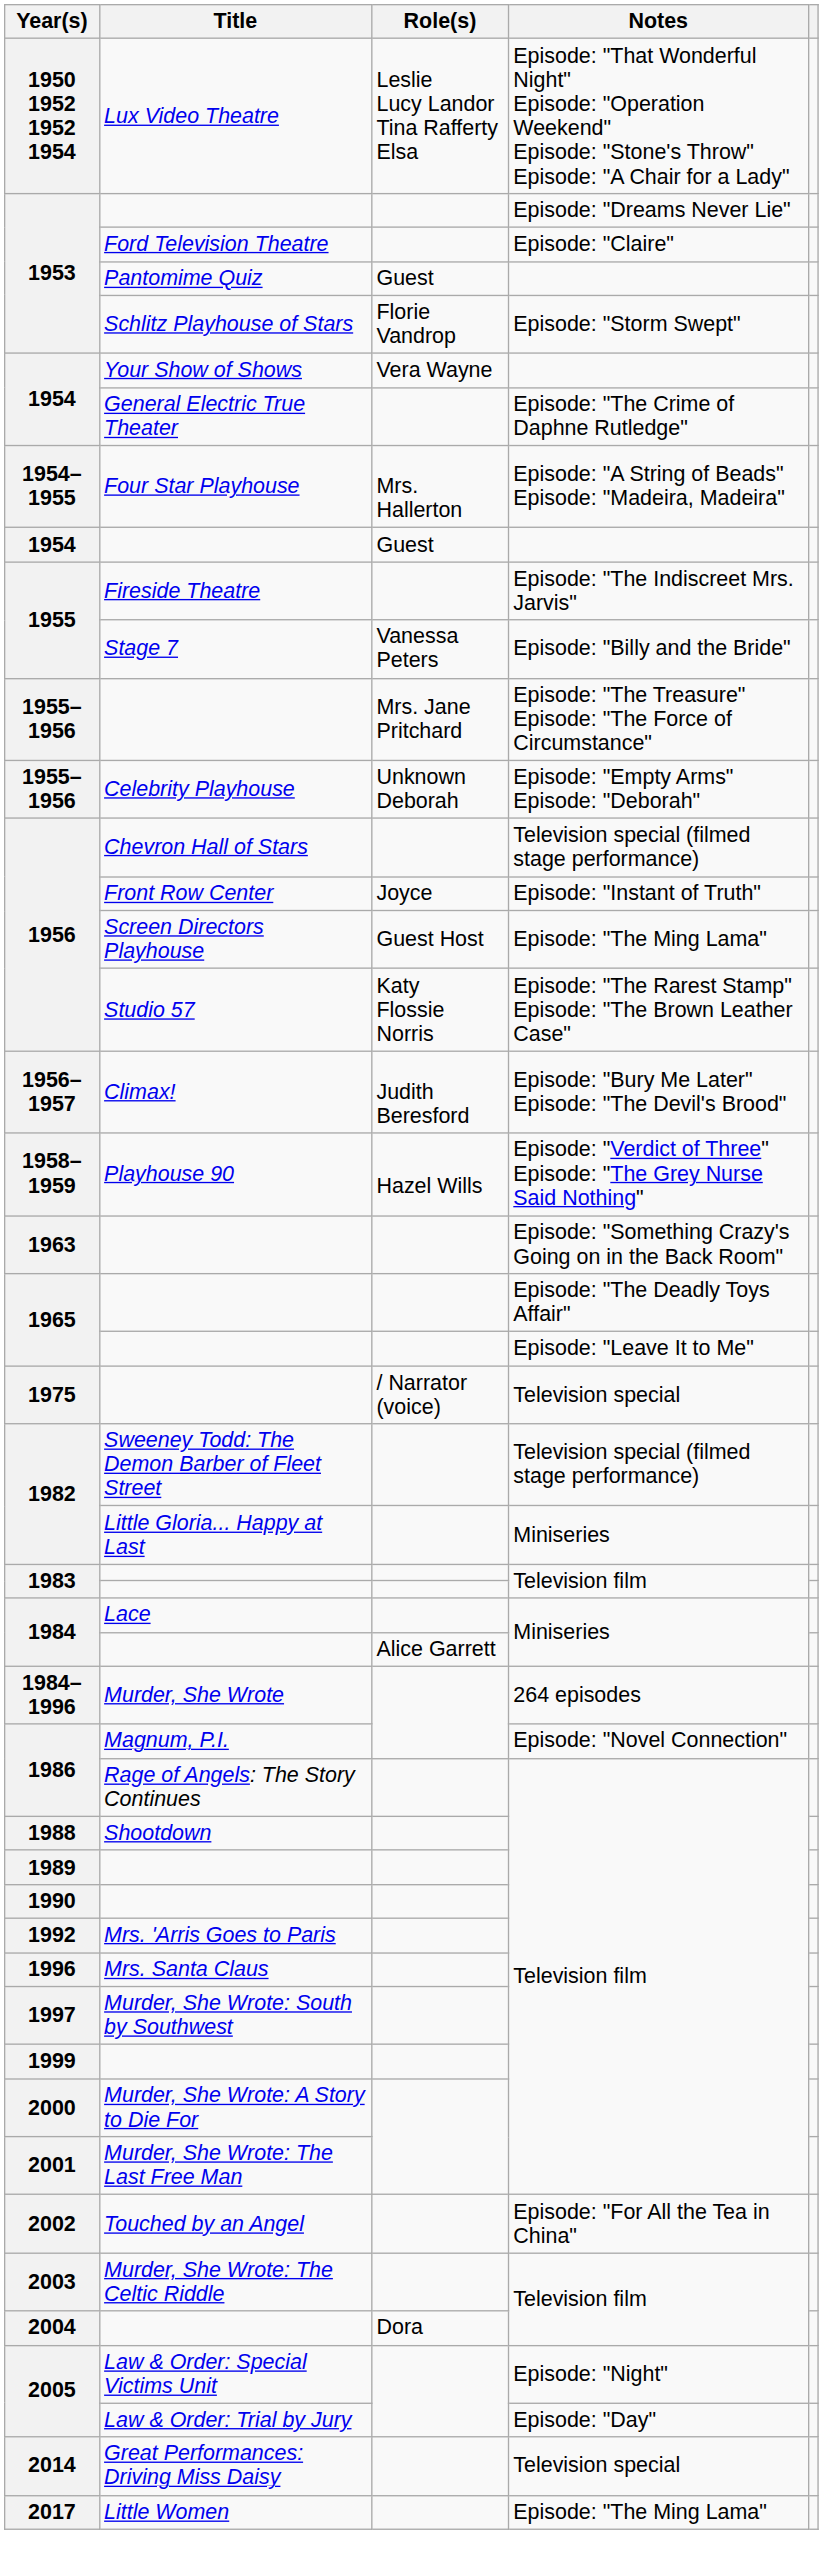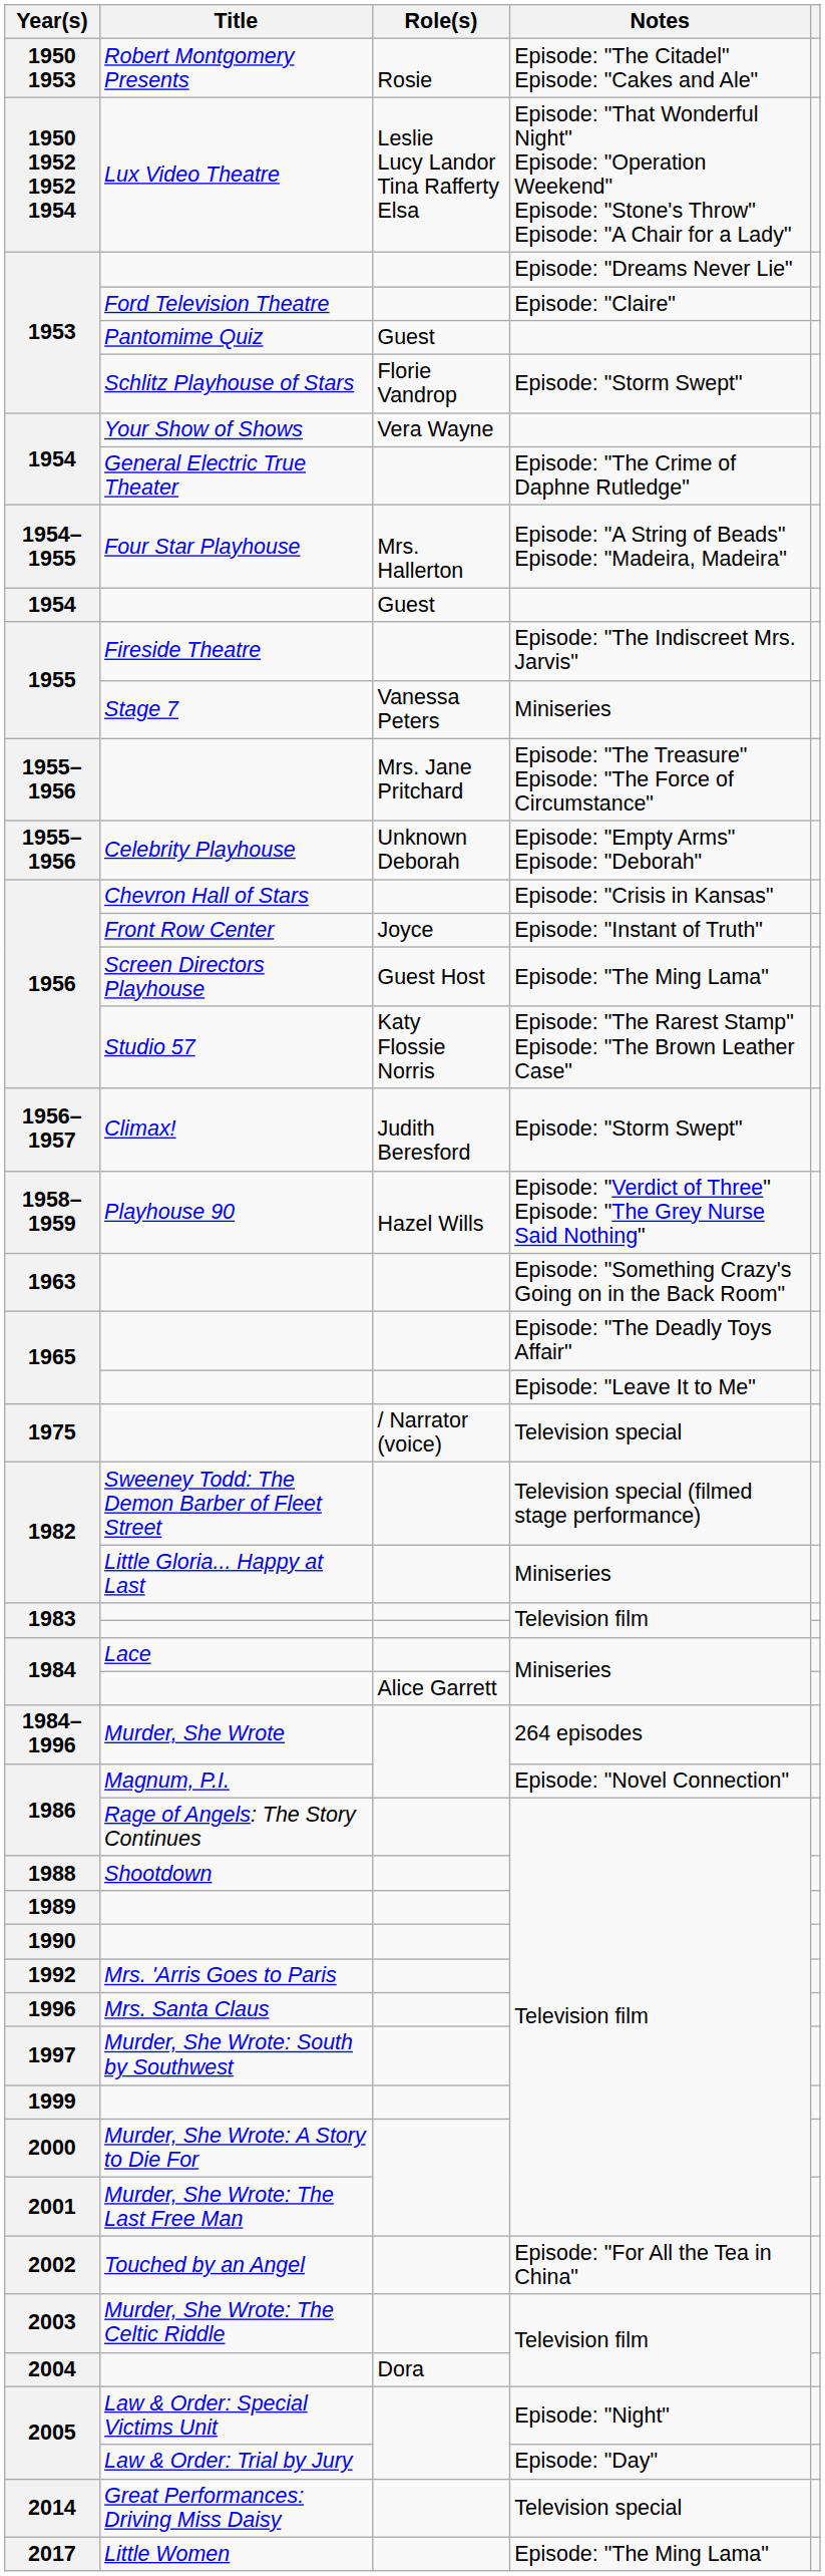+ row: 1950 1953 | Robert Montgomery Presents | Rosie | Episode: "The Citadel" Episode: "Cakes and Ale"
Stage 7 | Notes: Episode: "Billy and the Bride" -> Miniseries
Chevron Hall of Stars | Notes: Television special (filmed stage performance) -> Episode: "Crisis in Kansas"
Climax! | Notes: Episode: "Bury Me Later" Episode: "The Devil's Brood" -> Episode: "Storm Swept"
